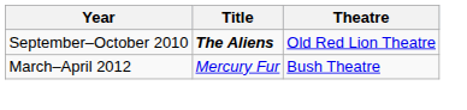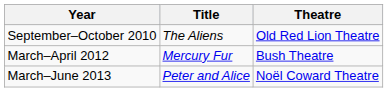September–October 2010 | Title: bold -> normal
+ row: March–June 2013 | Peter and Alice | Noël Coward Theatre
